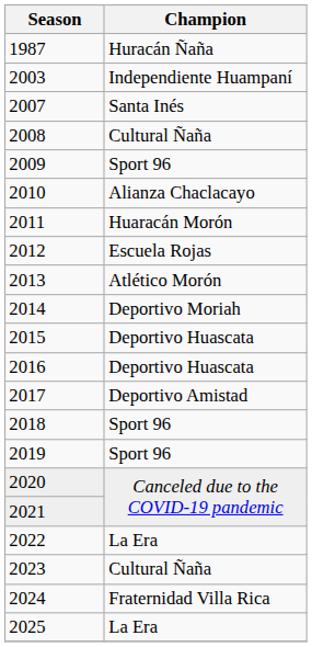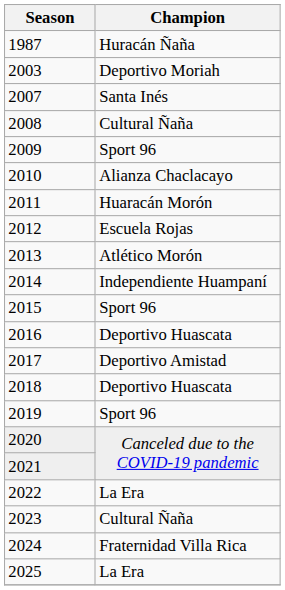2003 | Champion: Independiente Huampaní -> Deportivo Moriah
2014 | Champion: Deportivo Moriah -> Independiente Huampaní
2015 | Champion: Deportivo Huascata -> Sport 96
2018 | Champion: Sport 96 -> Deportivo Huascata
